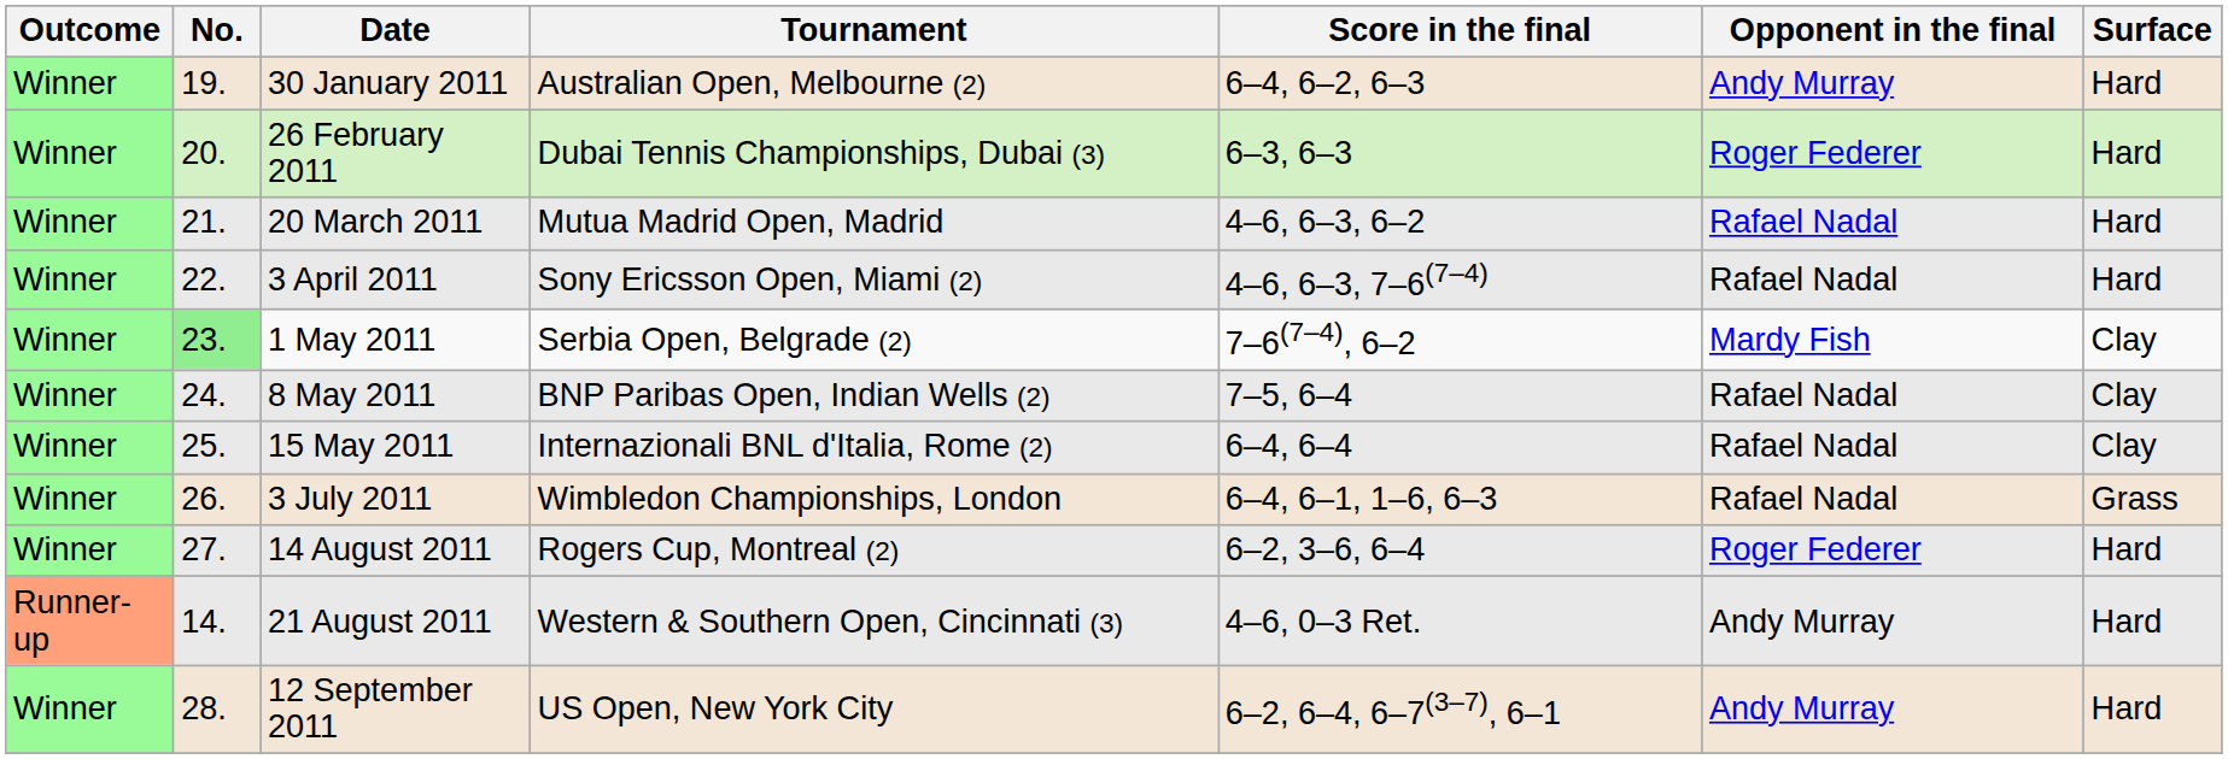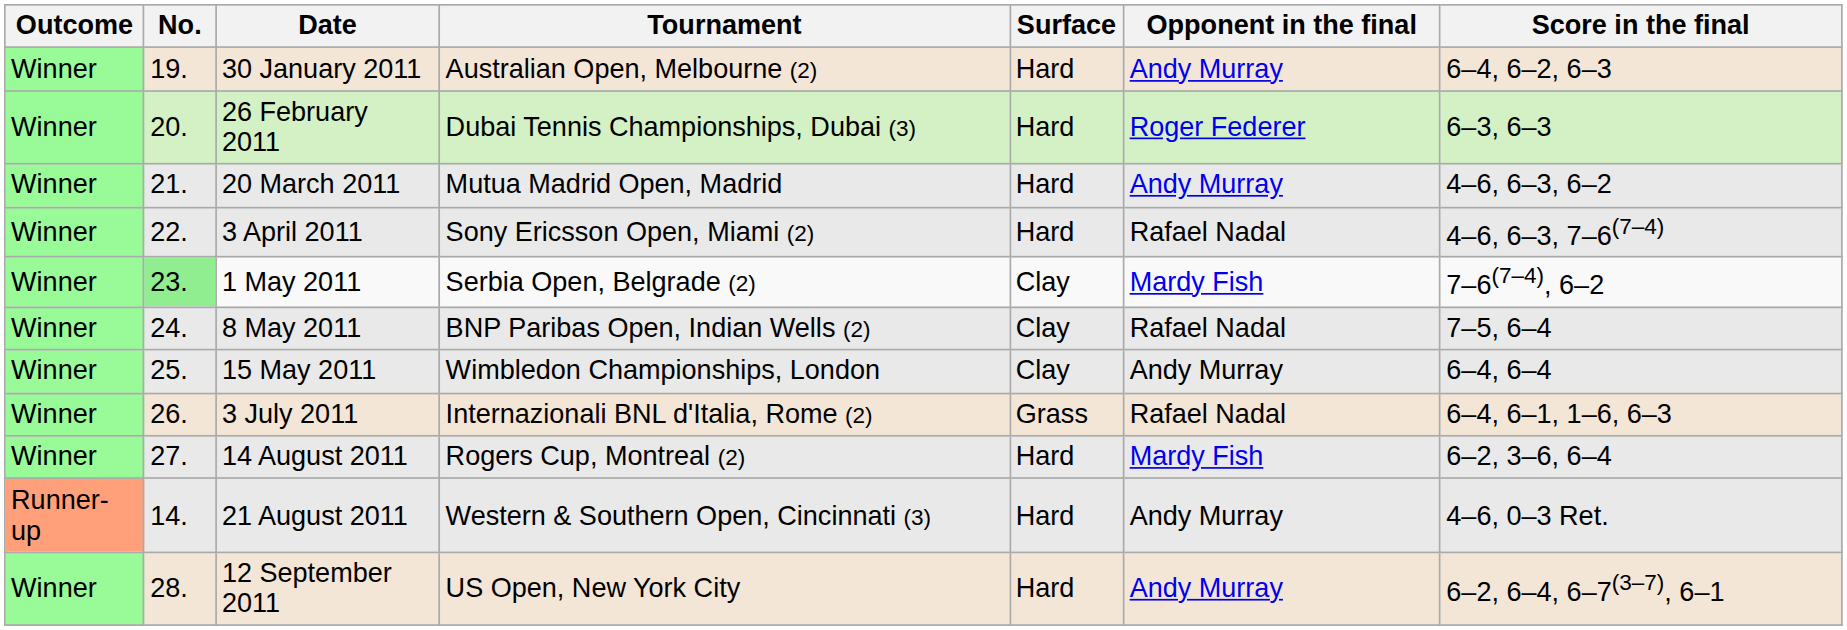columns swapped: Surface <-> Score in the final
20 March 2011 | Opponent in the final: Rafael Nadal -> Andy Murray
15 May 2011 | Tournament: Internazionali BNL d'Italia, Rome (2) -> Wimbledon Championships, London
15 May 2011 | Opponent in the final: Rafael Nadal -> Andy Murray
3 July 2011 | Tournament: Wimbledon Championships, London -> Internazionali BNL d'Italia, Rome (2)
14 August 2011 | Opponent in the final: Roger Federer -> Mardy Fish
